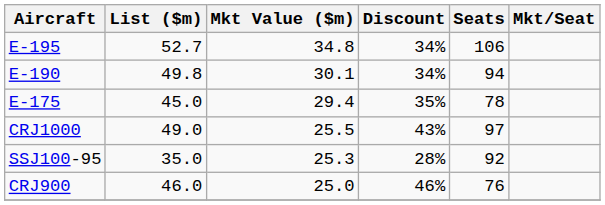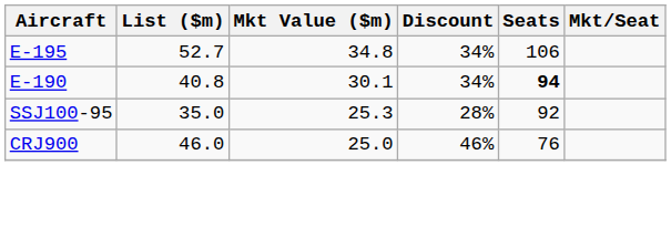E-190 | List ($m): 49.8 -> 40.8
E-190 | Seats: normal -> bold
- row: E-175 | 45.0 | 29.4 | 35% | 78
- row: CRJ1000 | 49.0 | 25.5 | 43% | 97
